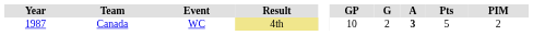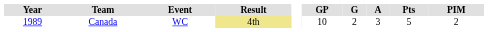Canada | Year: 1987 -> 1989
Canada | A: bold -> normal
